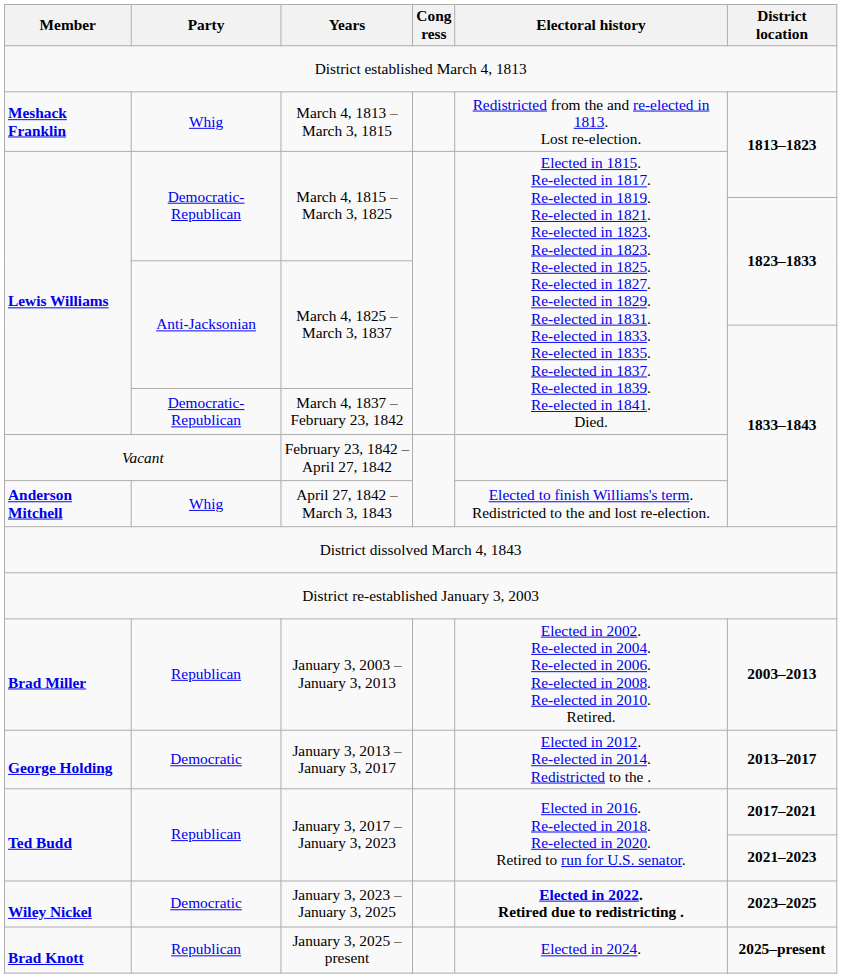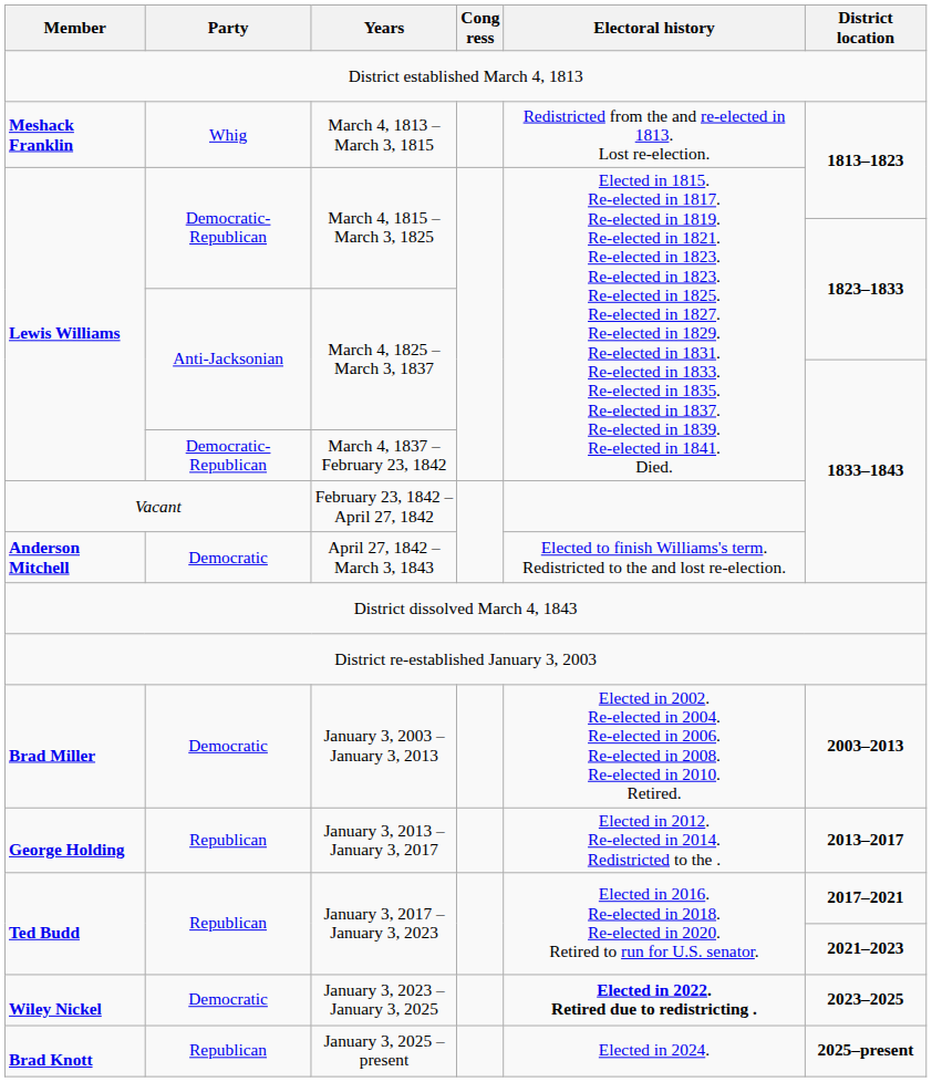April 27, 1842 – March 3, 1843 | Party: Whig -> Democratic
January 3, 2003 – January 3, 2013 | Party: Republican -> Democratic
January 3, 2013 – January 3, 2017 | Party: Democratic -> Republican
